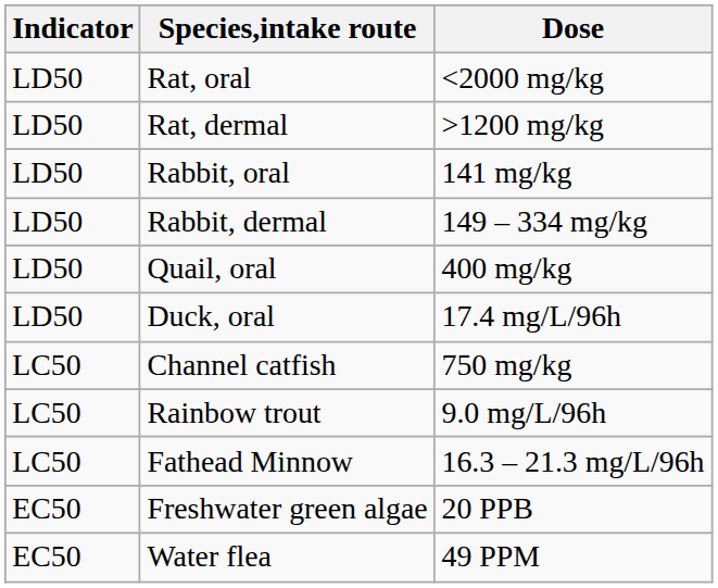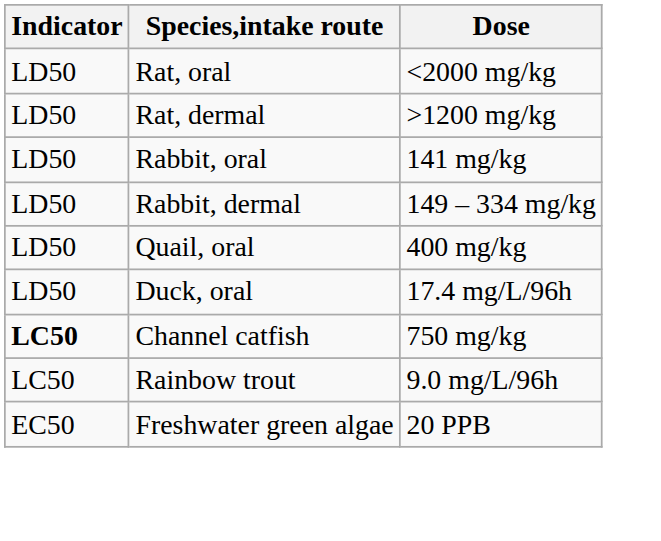Channel catfish | Indicator: normal -> bold
- row: LC50 | Fathead Minnow | 16.3 – 21.3 mg/L/96h
- row: EC50 | Water flea | 49 PPM
